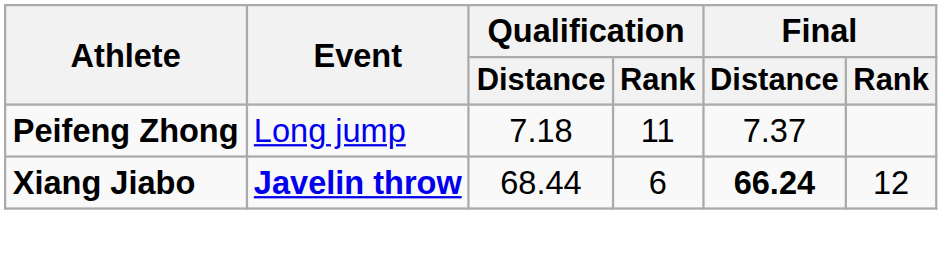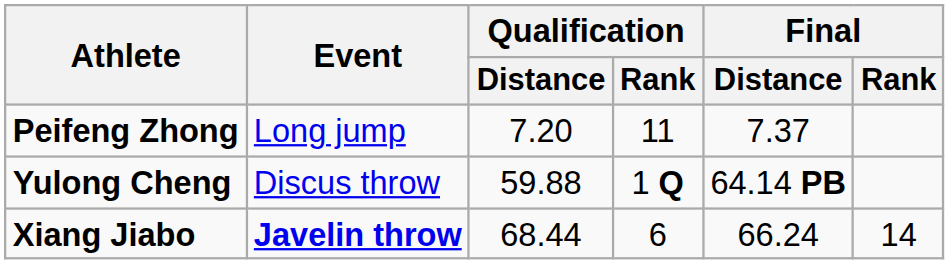Peifeng Zhong | Qualification / Distance: 7.18 -> 7.20
+ row: Yulong Cheng | Discus throw | 59.88 | 1 Q | 64.14 PB
Xiang Jiabo | Final / Distance: bold -> normal
Xiang Jiabo | Final / Rank: 12 -> 14
